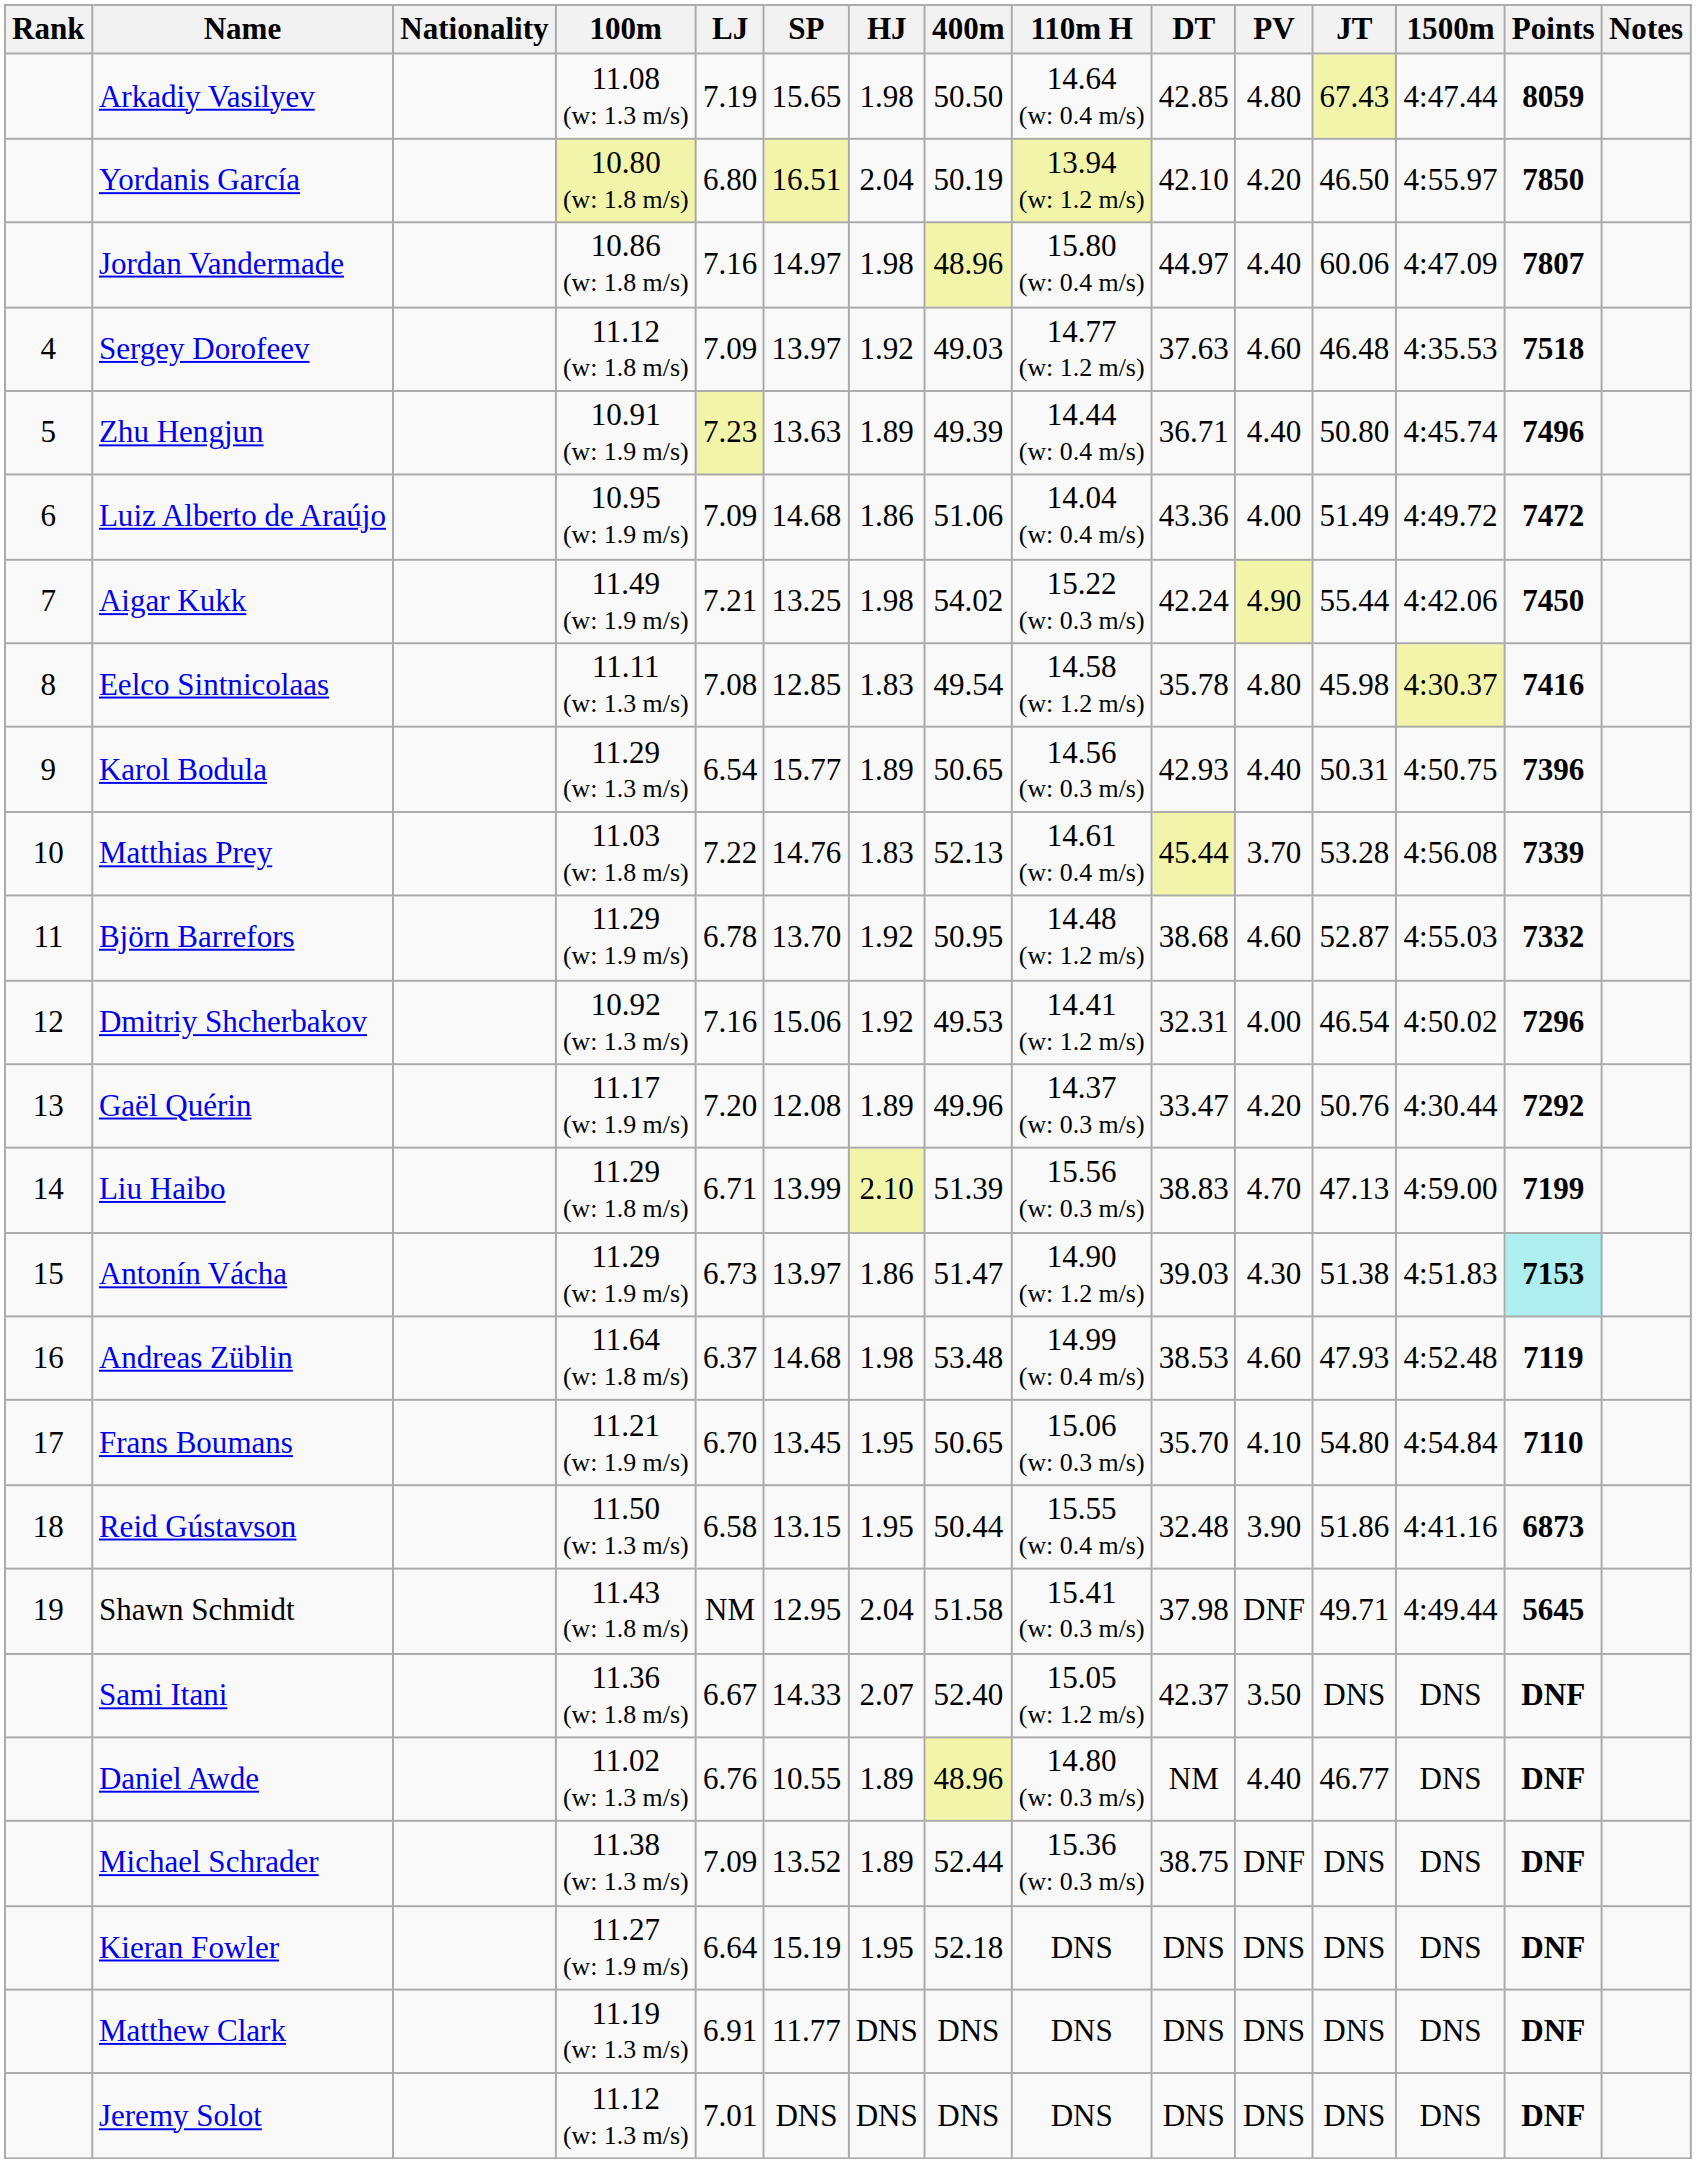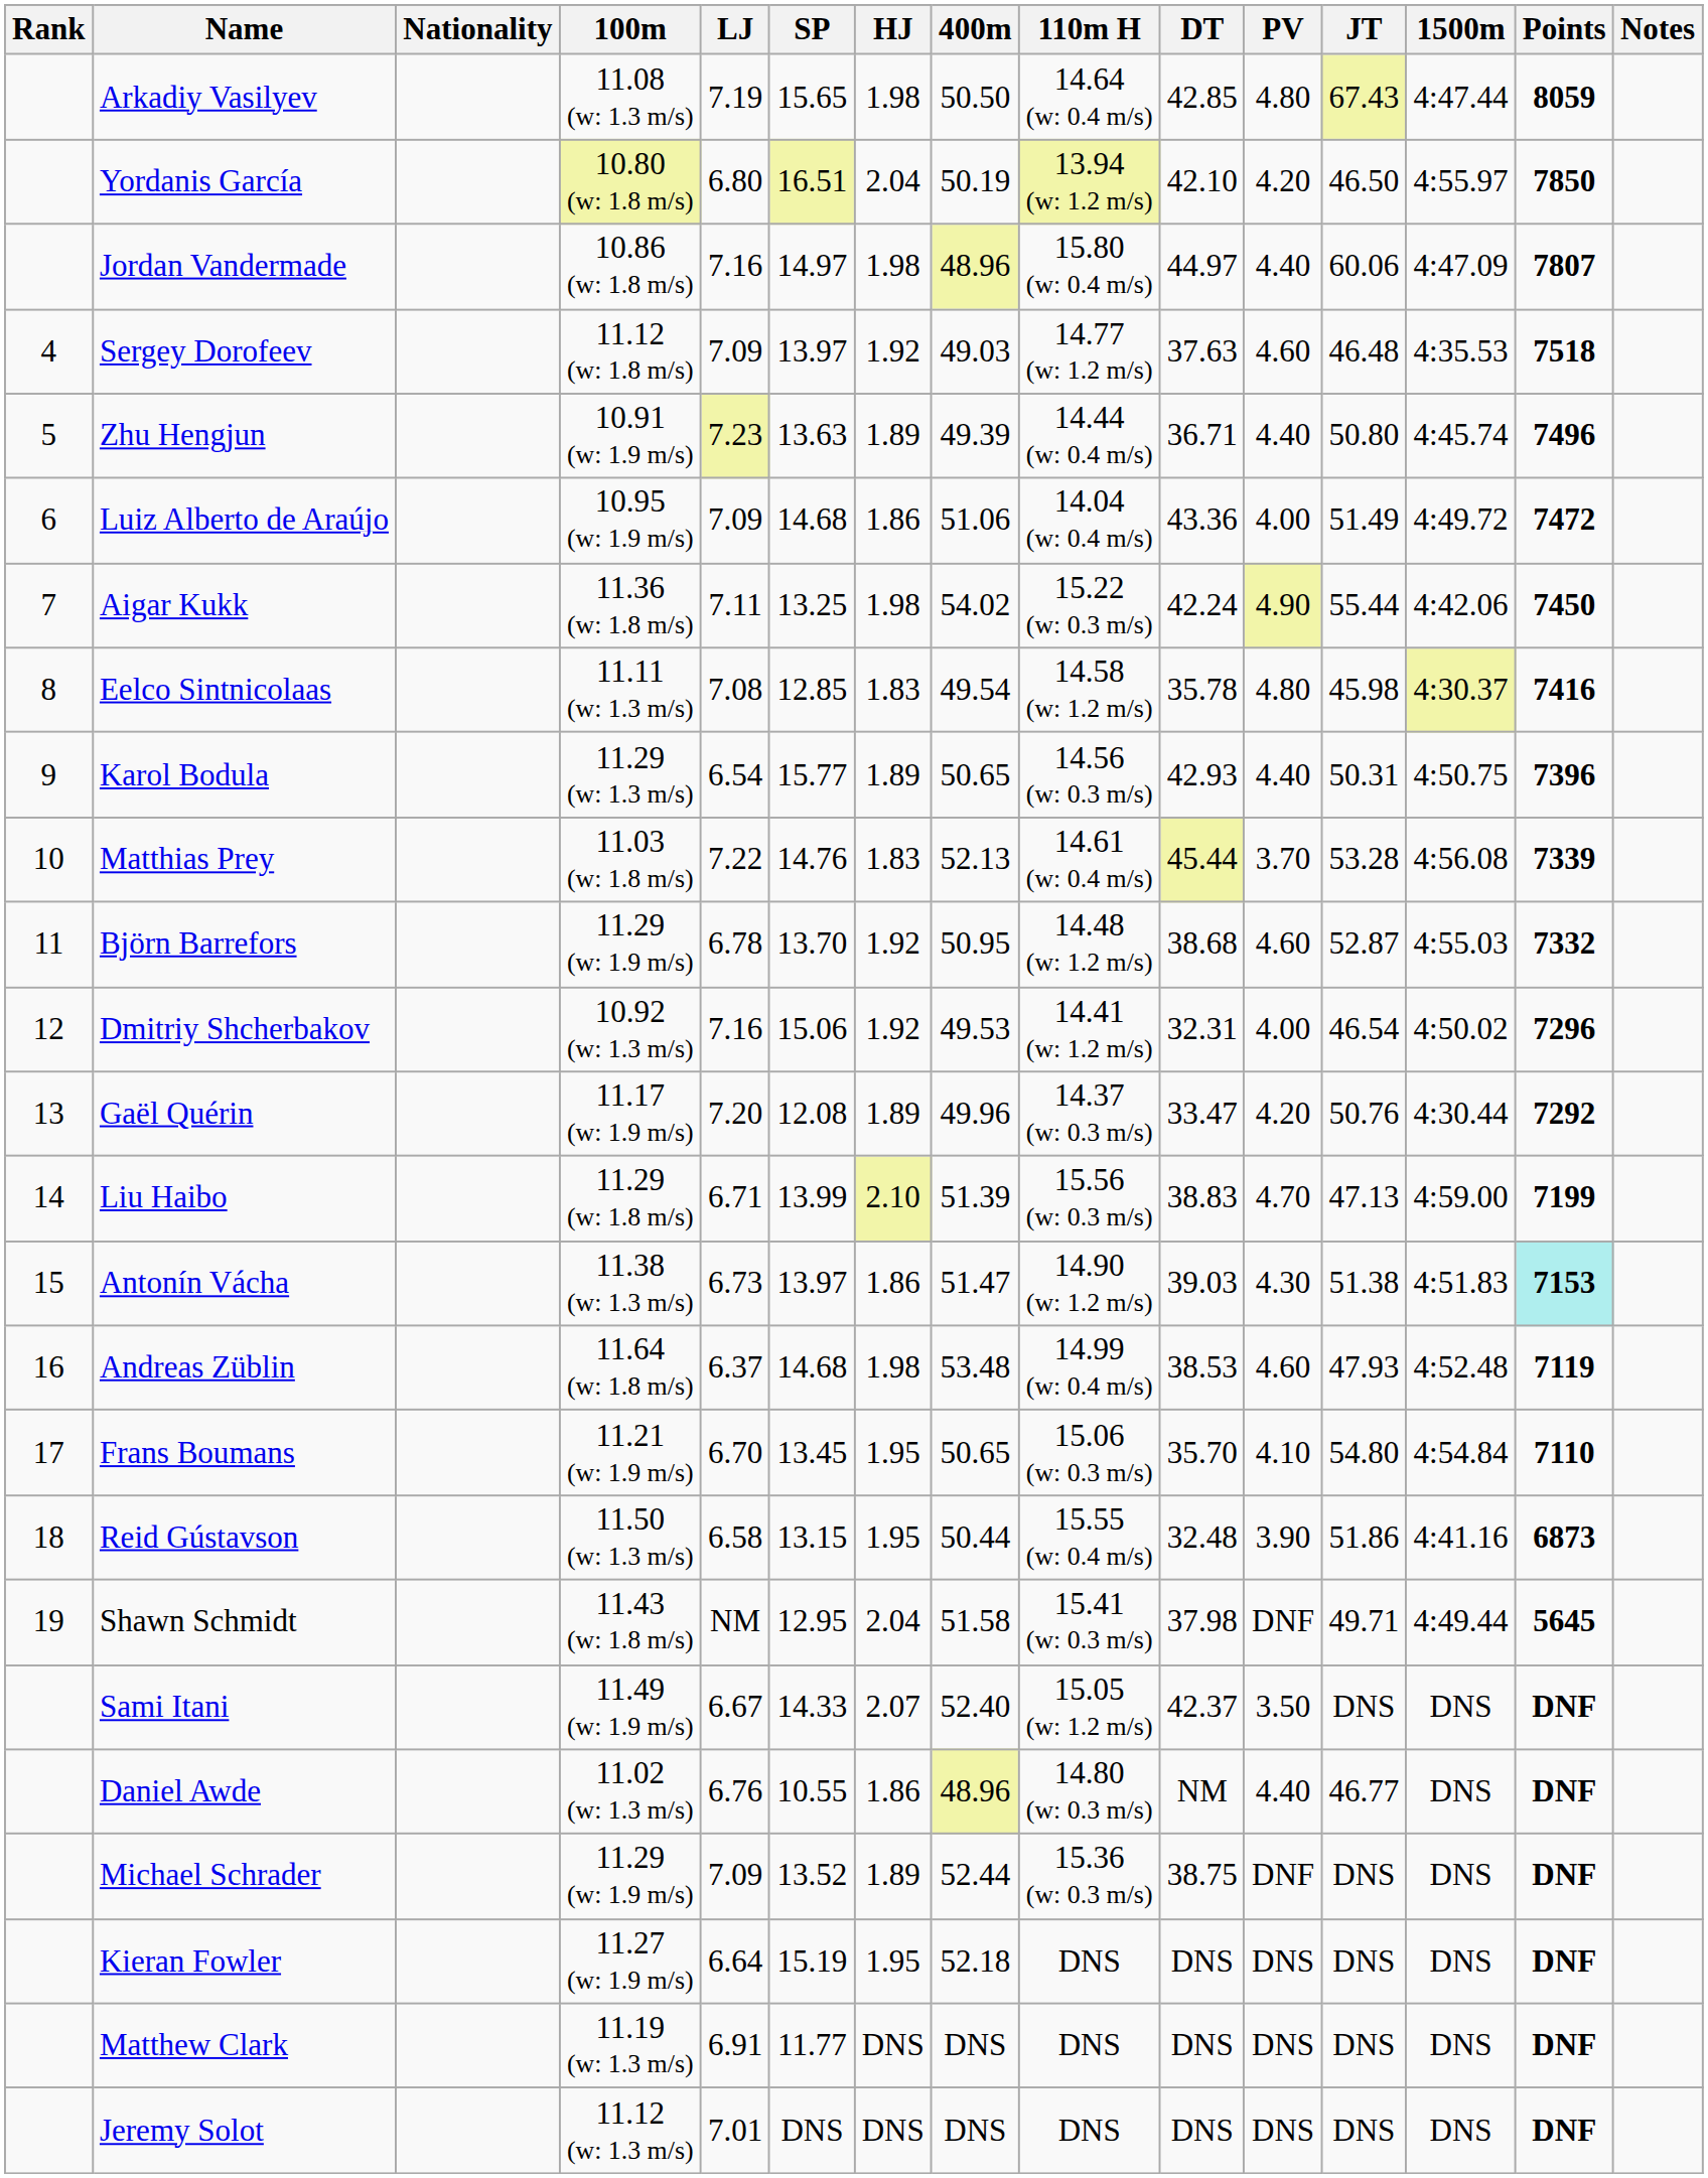Aigar Kukk | 100m: 11.49 (w: 1.9 m/s) -> 11.36 (w: 1.8 m/s)
Aigar Kukk | LJ: 7.21 -> 7.11
Antonín Vácha | 100m: 11.29 (w: 1.9 m/s) -> 11.38 (w: 1.3 m/s)
Sami Itani | 100m: 11.36 (w: 1.8 m/s) -> 11.49 (w: 1.9 m/s)
Daniel Awde | HJ: 1.89 -> 1.86
Michael Schrader | 100m: 11.38 (w: 1.3 m/s) -> 11.29 (w: 1.9 m/s)
